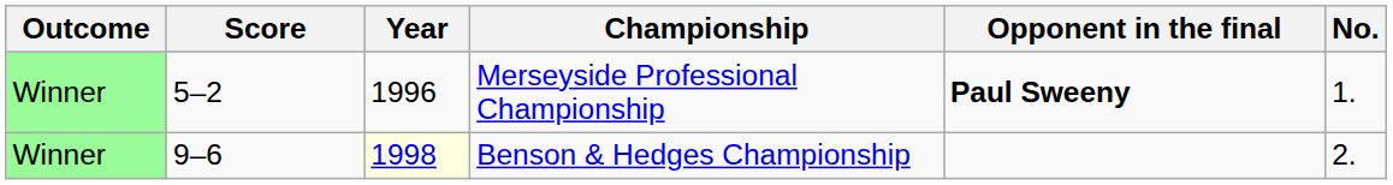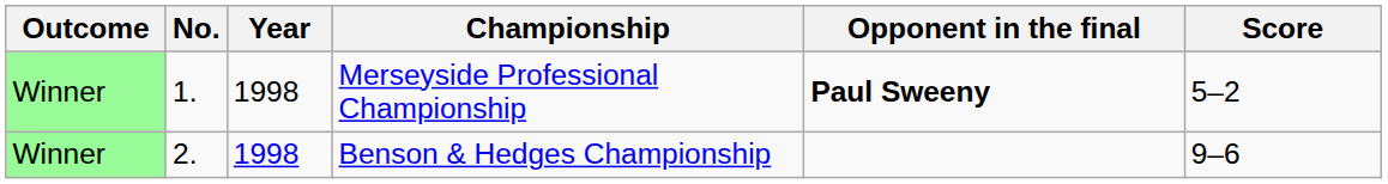columns swapped: No. <-> Score
Merseyside Professional Championship | Year: 1996 -> 1998
Benson & Hedges Championship | Year: lightyellow background -> no background
